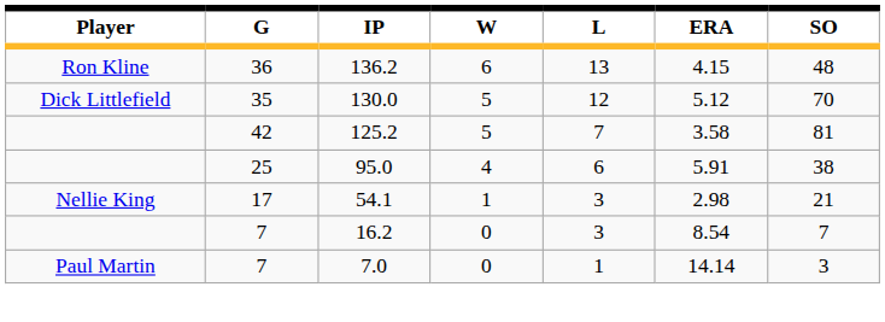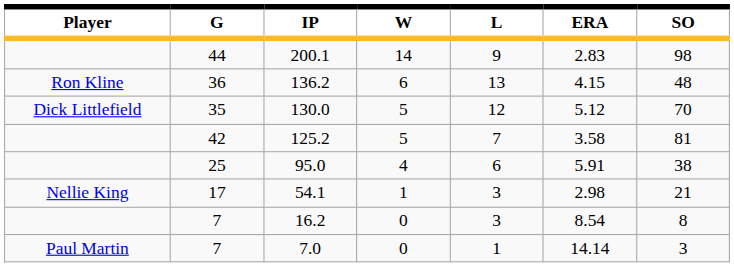+ row: 44 | 200.1 | 14 | 9 | 2.83 | 98
16.2 | SO: 7 -> 8
